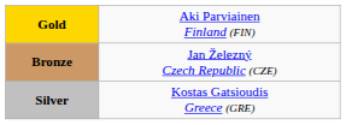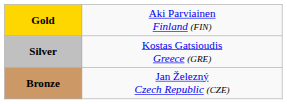rows swapped: Silver <-> Bronze
